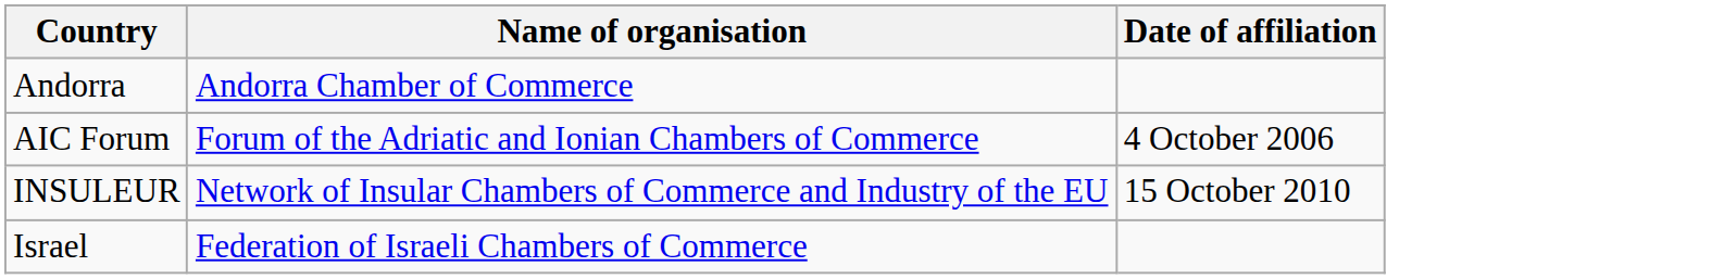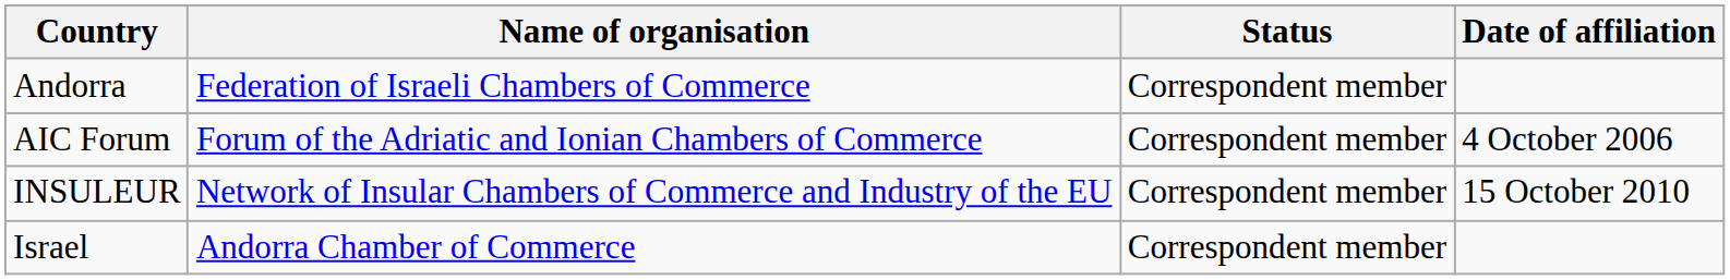+ column: Status | Correspondent member | Correspondent member | Correspondent member | Correspondent member
Andorra | Name of organisation: Andorra Chamber of Commerce -> Federation of Israeli Chambers of Commerce
Israel | Name of organisation: Federation of Israeli Chambers of Commerce -> Andorra Chamber of Commerce
